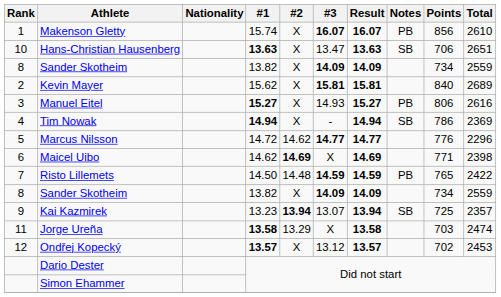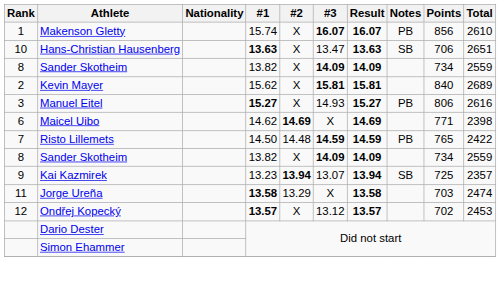- row: 4 | Tim Nowak | 14.94 | X | - | 14.94 | SB | 786 | 2369
- row: 5 | Marcus Nilsson | 14.72 | 14.62 | 14.77 | 14.77 | 776 | 2296
